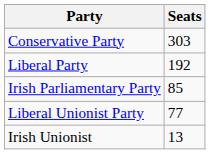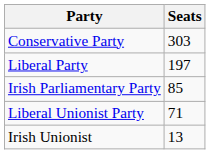Liberal Party | Seats: 192 -> 197
Liberal Unionist Party | Seats: 77 -> 71
